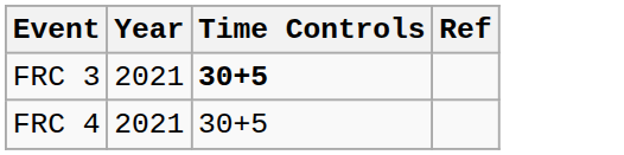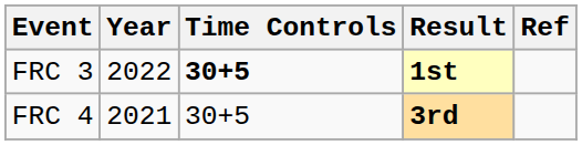+ column: Result | 1st | 3rd
FRC 3 | Year: 2021 -> 2022
